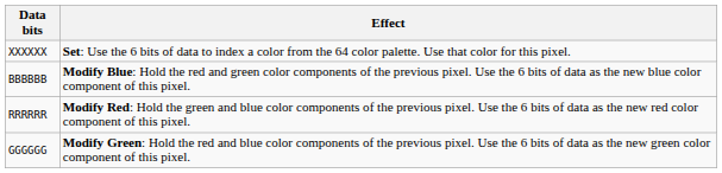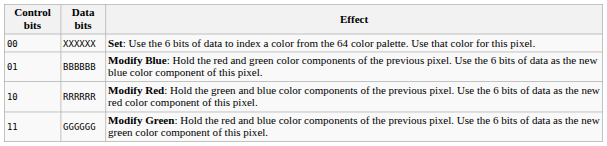+ column: Control bits | 00 | 01 | 10 | 11
